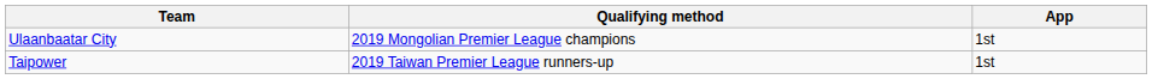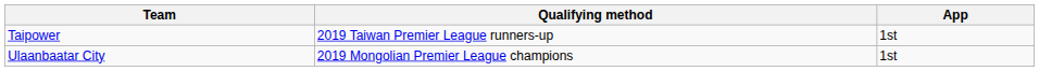rows swapped: Taipower <-> Ulaanbaatar City
